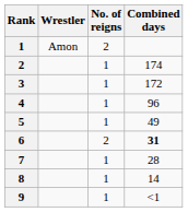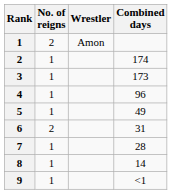columns swapped: Wrestler <-> No. of reigns
3 | Combined days: 172 -> 173
6 | Combined days: bold -> normal
